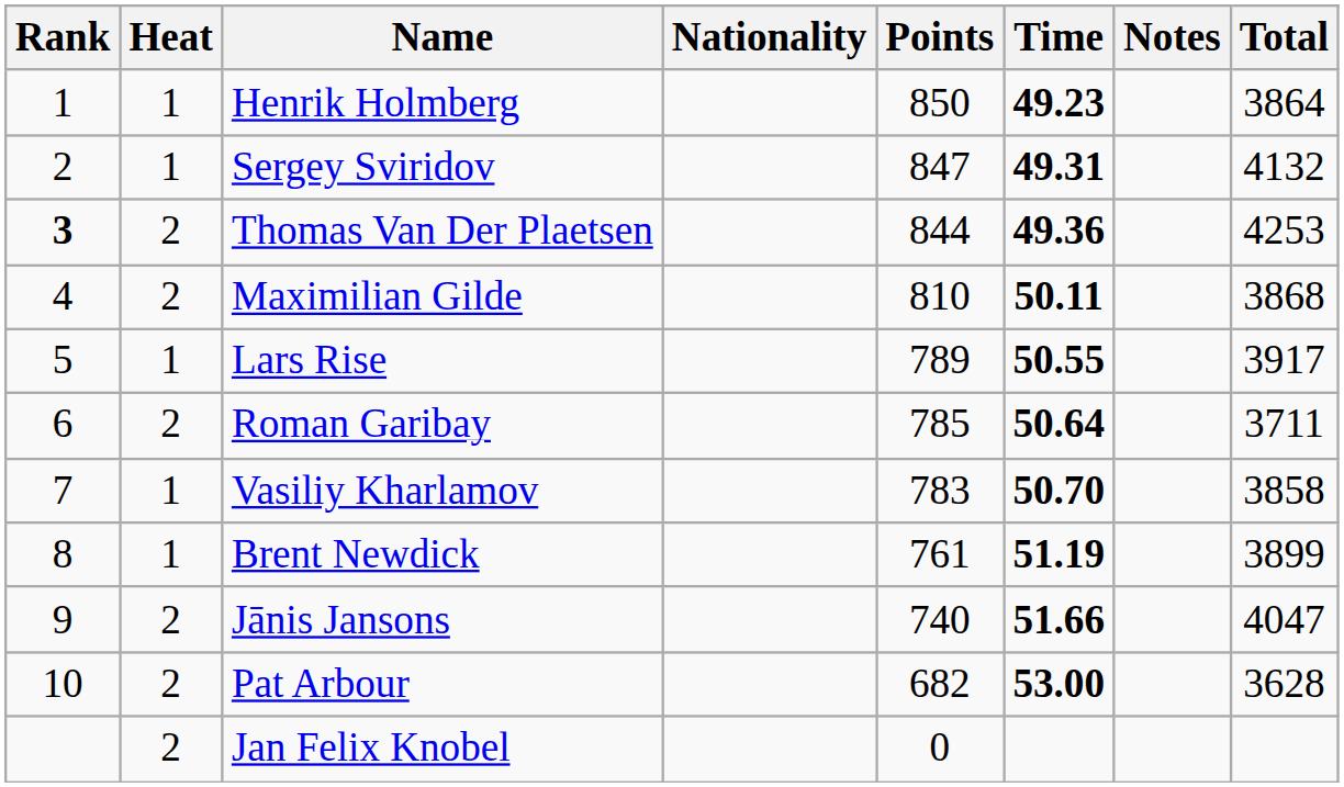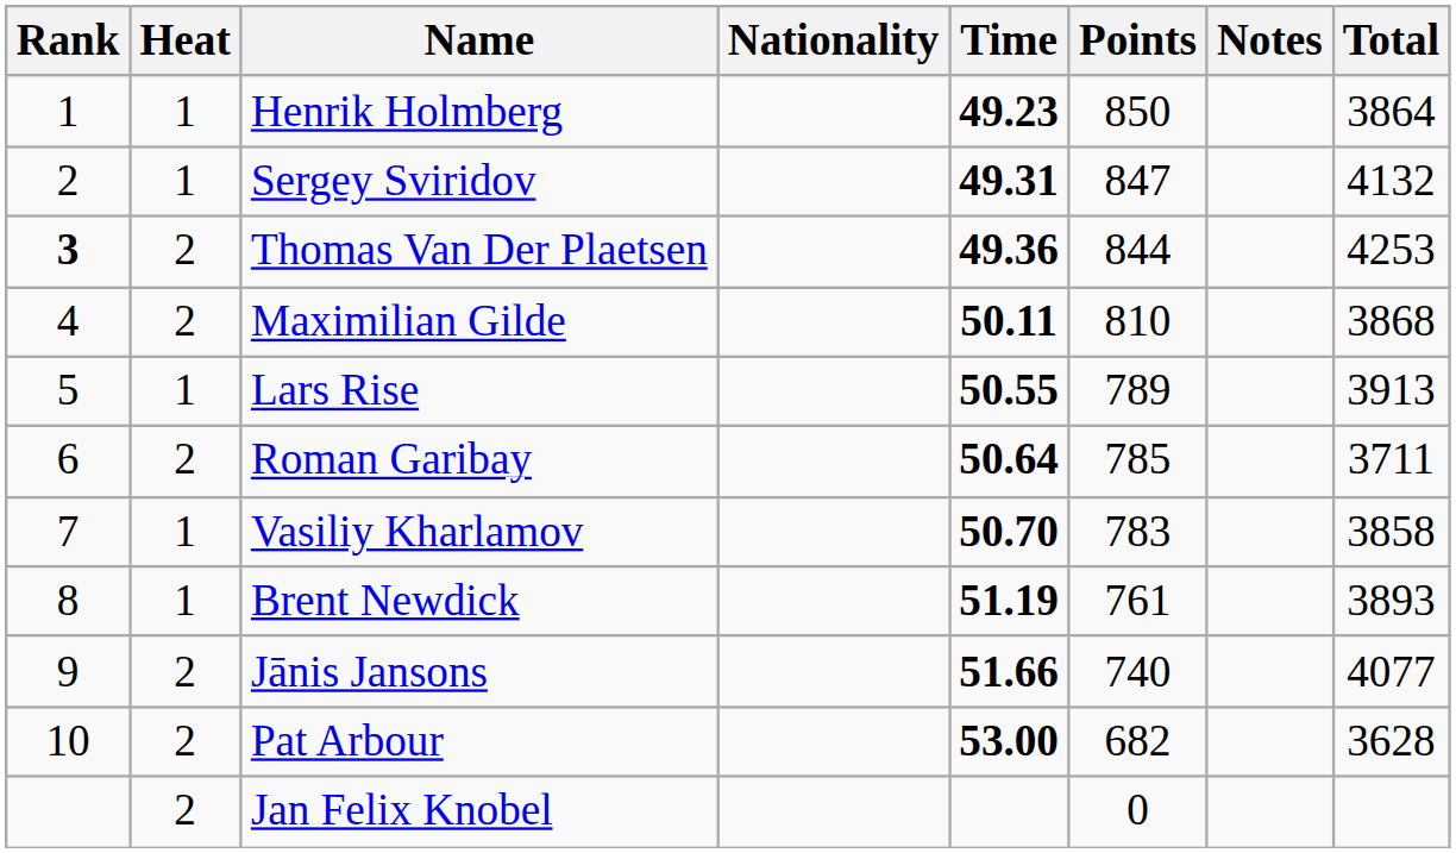columns swapped: Time <-> Points
Lars Rise | Total: 3917 -> 3913
Brent Newdick | Total: 3899 -> 3893
Jānis Jansons | Total: 4047 -> 4077
